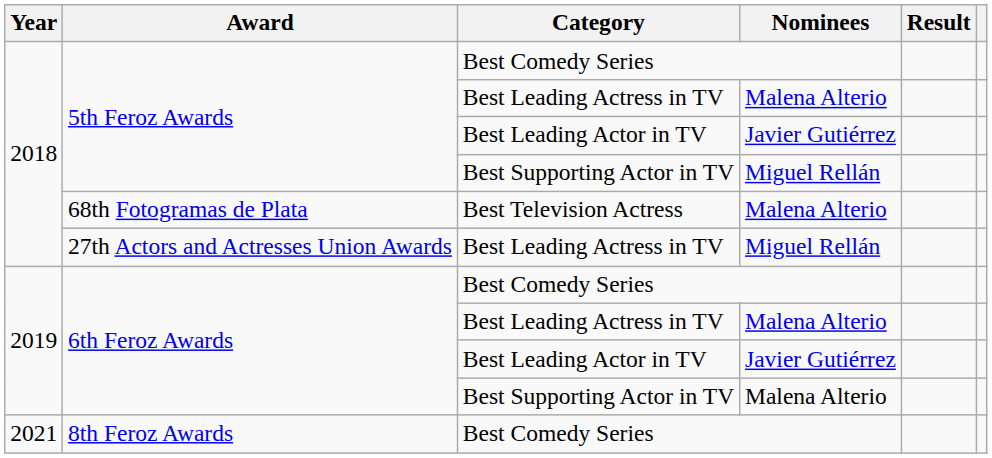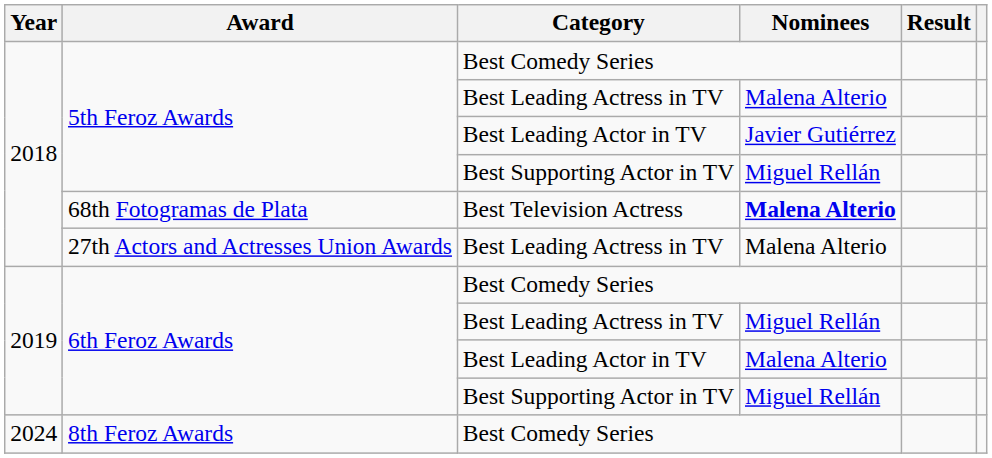68th Fotogramas de Plata | Nominees: normal -> bold
27th Actors and Actresses Union Awards | Nominees: Miguel Rellán -> Malena Alterio
6th Feroz Awards / Best Leading Actress in TV | Nominees: Malena Alterio -> Miguel Rellán
6th Feroz Awards / Best Leading Actor in TV | Nominees: Javier Gutiérrez -> Malena Alterio
6th Feroz Awards / Best Supporting Actor in TV | Nominees: Malena Alterio -> Miguel Rellán
8th Feroz Awards | Year: 2021 -> 2024
